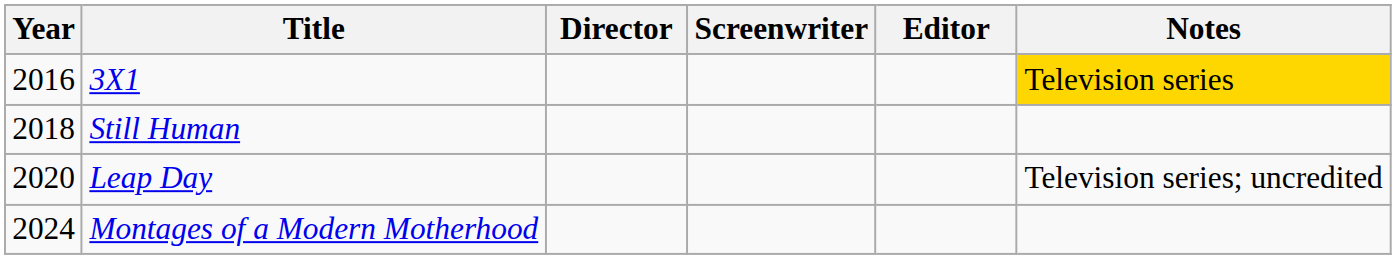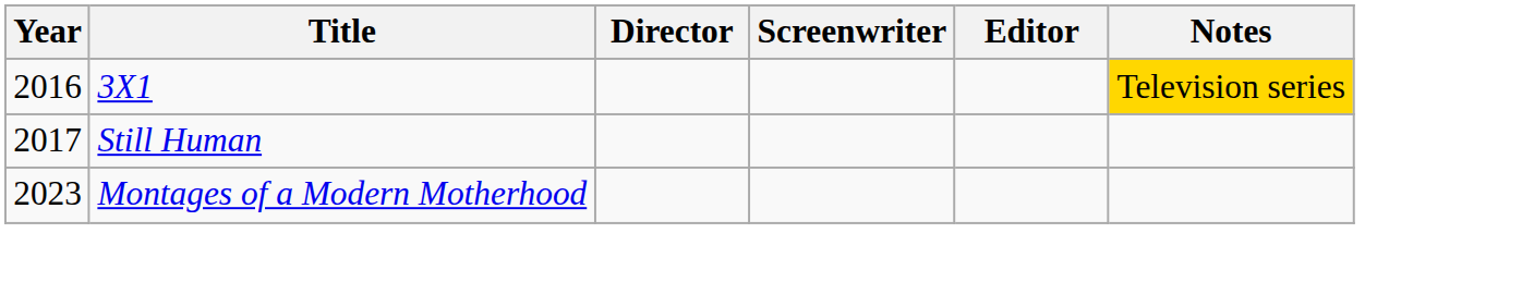Still Human | Year: 2018 -> 2017
- row: 2020 | Leap Day | Television series; uncredited
Montages of a Modern Motherhood | Year: 2024 -> 2023
